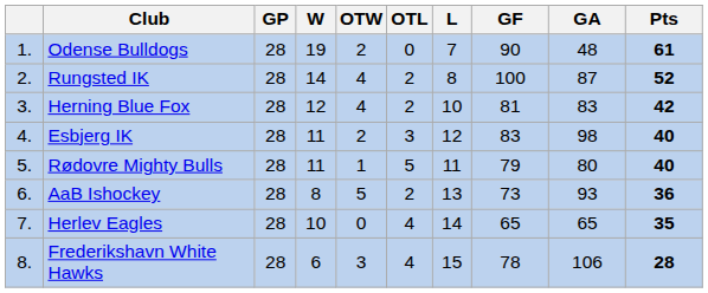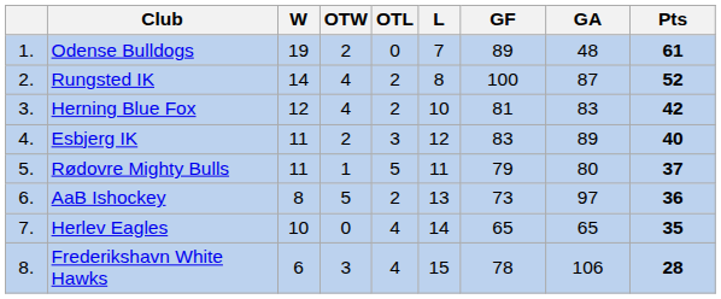- column: GP | 28 | 28 | 28 | 28 | 28 | 28 | 28 | 28
Odense Bulldogs | GF: 90 -> 89
Esbjerg IK | GA: 98 -> 89
Rødovre Mighty Bulls | Pts: 40 -> 37
AaB Ishockey | GA: 93 -> 97
